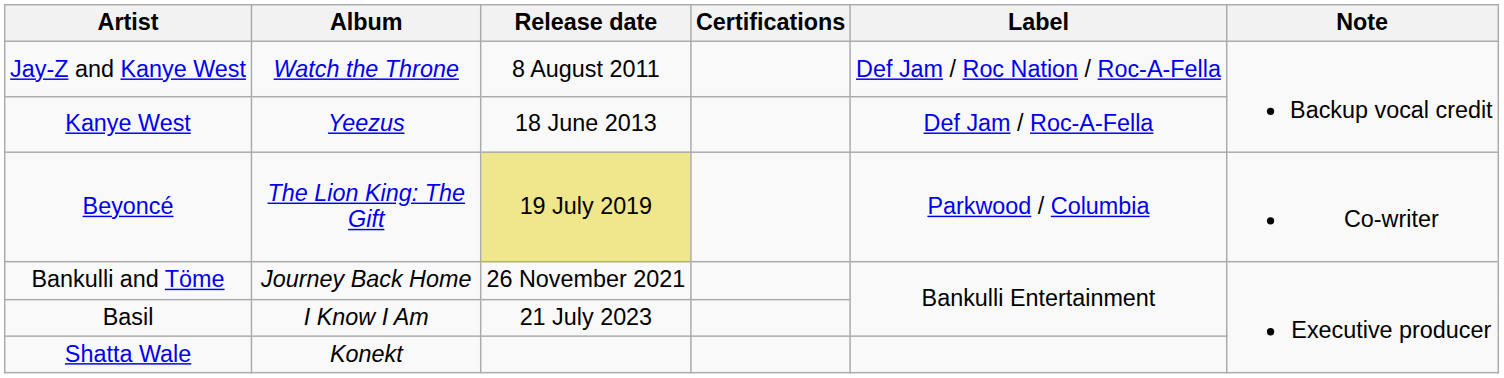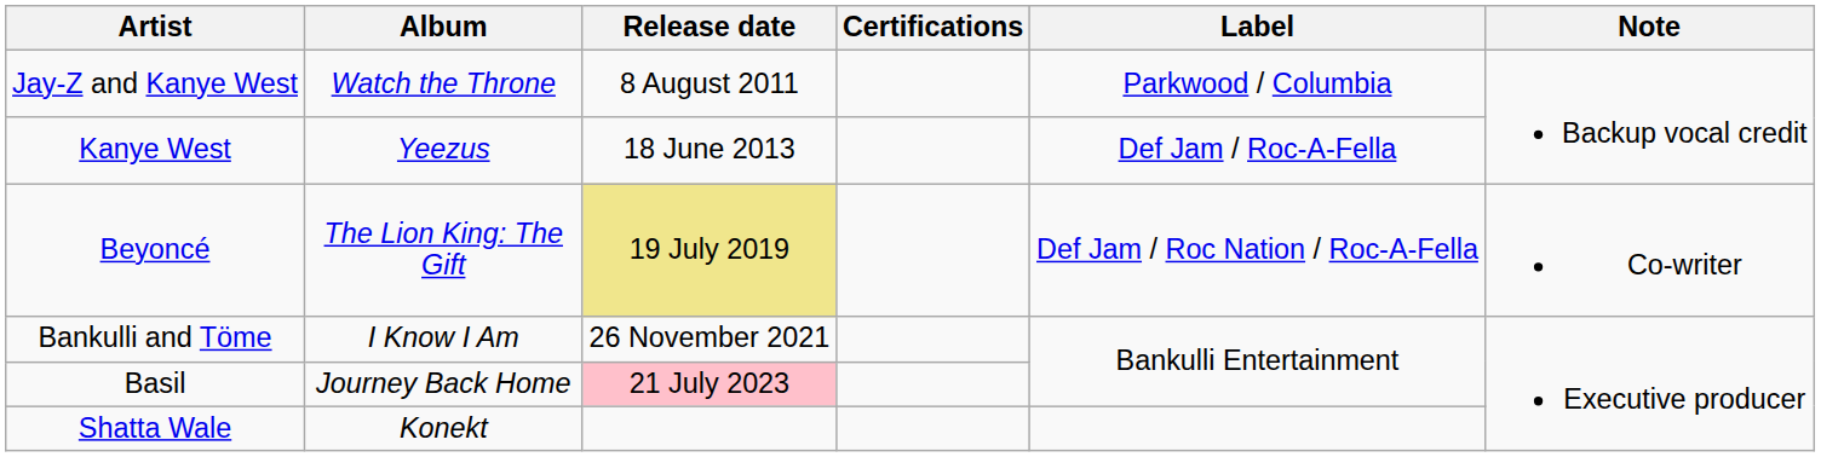Jay-Z and Kanye West | Label: Def Jam / Roc Nation / Roc-A-Fella -> Parkwood / Columbia
Beyoncé | Label: Parkwood / Columbia -> Def Jam / Roc Nation / Roc-A-Fella
Bankulli and Töme | Album: Journey Back Home -> I Know I Am
Basil | Album: I Know I Am -> Journey Back Home
Basil | Release date: no background -> pink background
